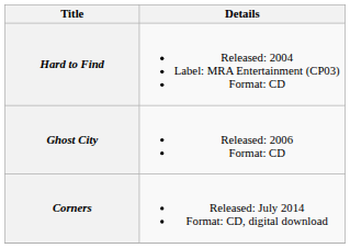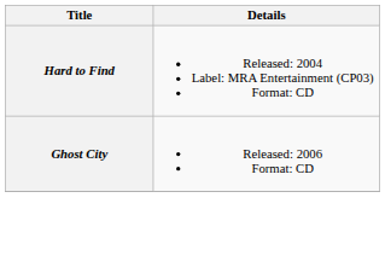- row: Corners | Released: July 2014 Format: CD, digital download
